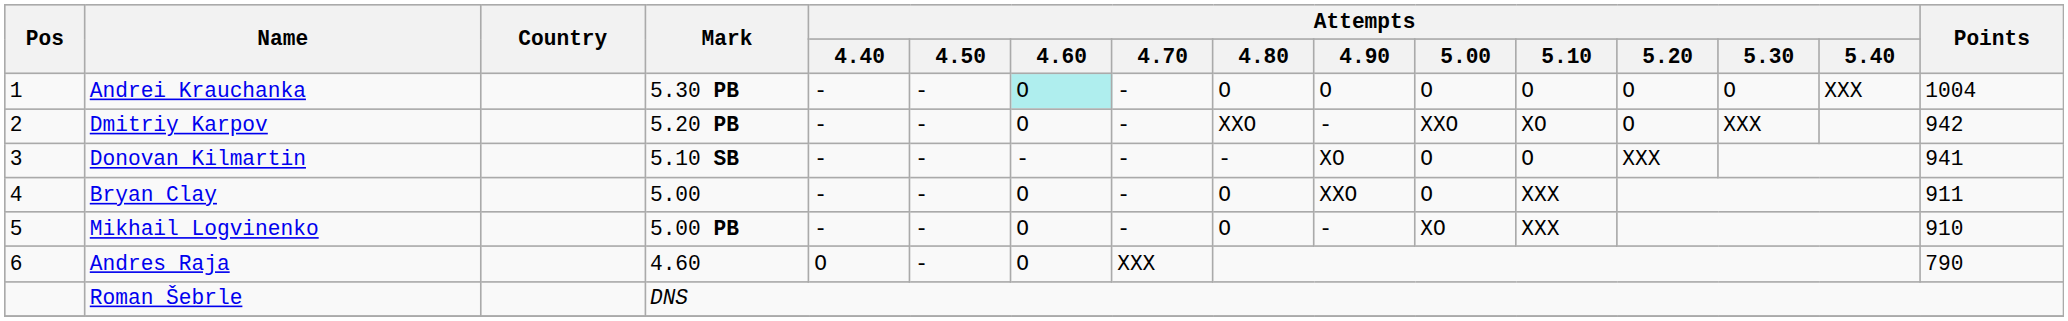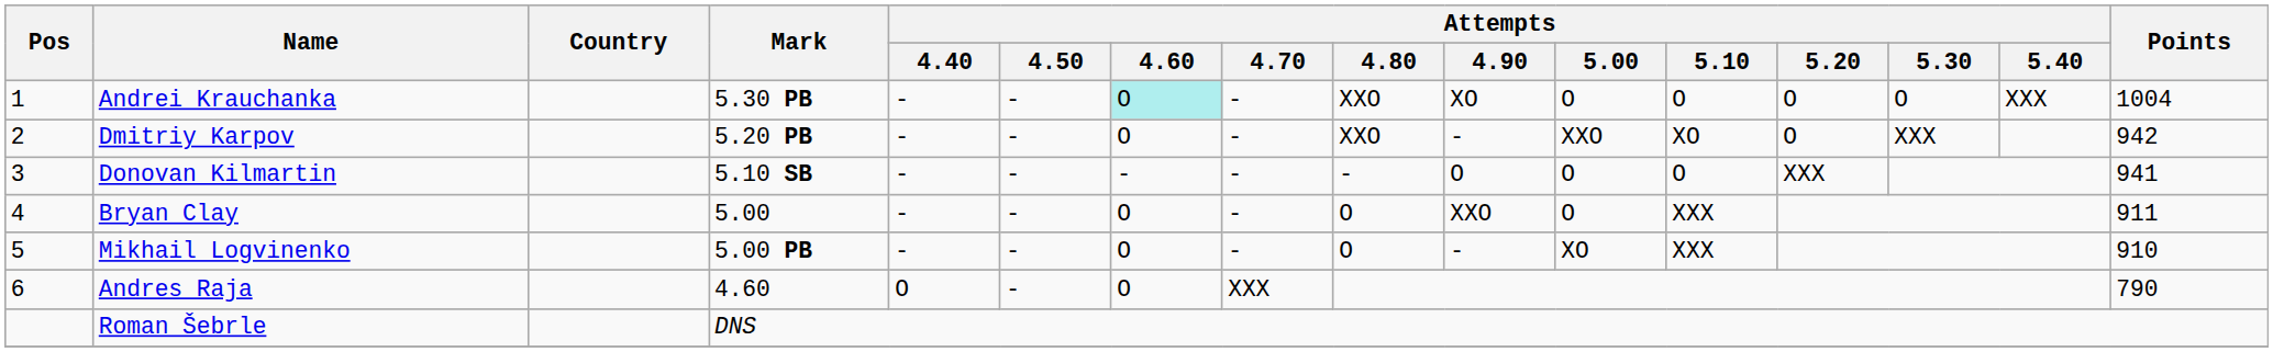Andrei Krauchanka | Attempts / 4.80: O -> XXO
Andrei Krauchanka | Attempts / 4.90: O -> XO
Donovan Kilmartin | Attempts / 4.90: XO -> O
